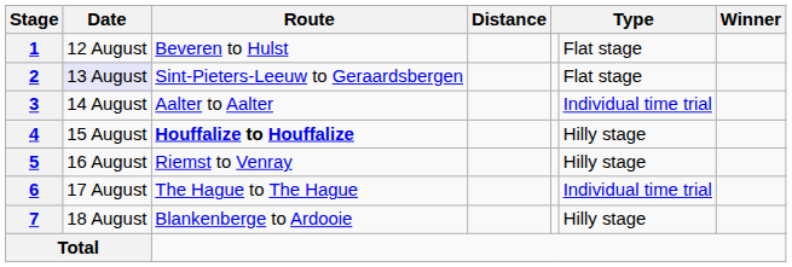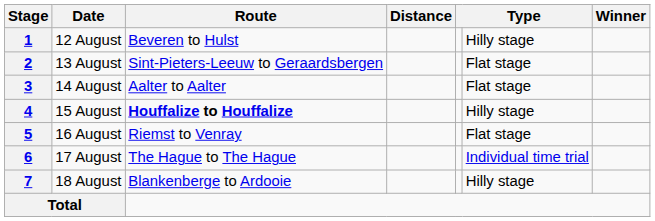1 | column 6: Flat stage -> Hilly stage
2 | Date: lavender background -> no background
3 | column 6: Individual time trial -> Flat stage
5 | column 6: Hilly stage -> Flat stage
